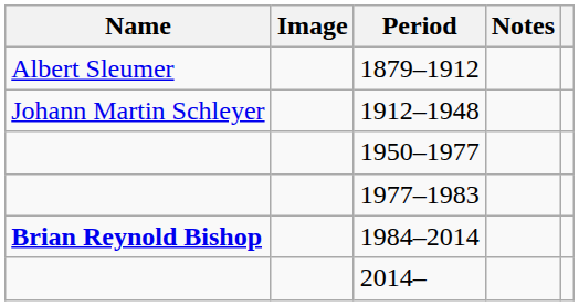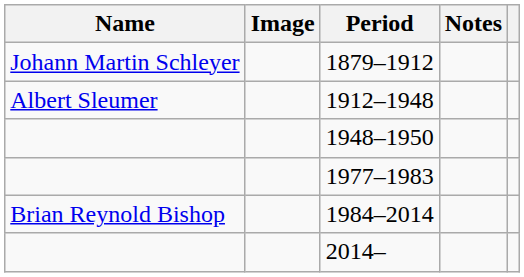1879–1912 | Name: Albert Sleumer -> Johann Martin Schleyer
1912–1948 | Name: Johann Martin Schleyer -> Albert Sleumer
+ row: 1948–1950
- row: 1950–1977
1984–2014 | Name: bold -> normal
